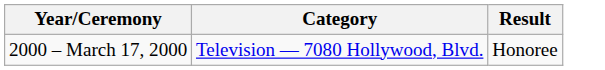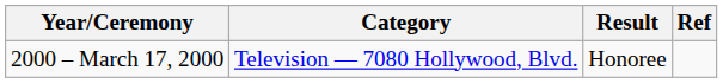+ column: Ref
